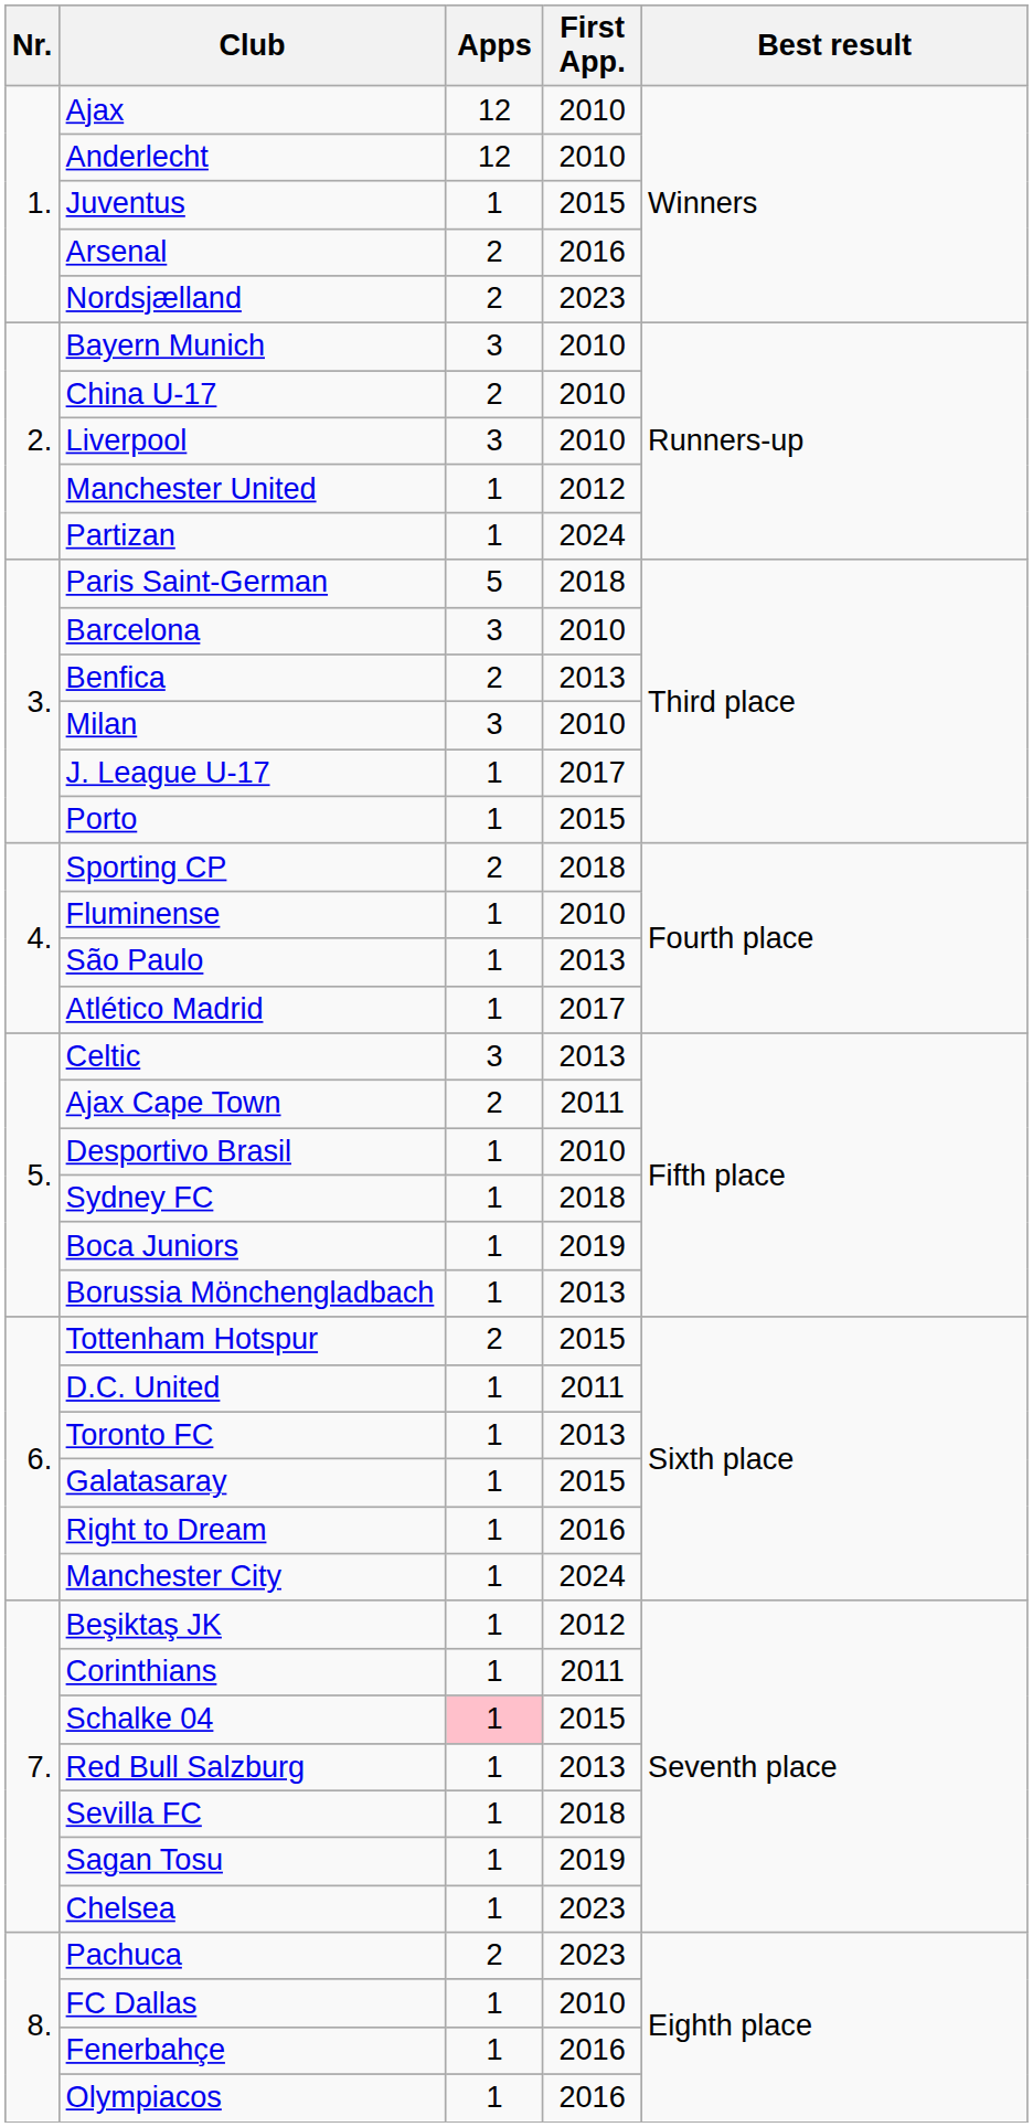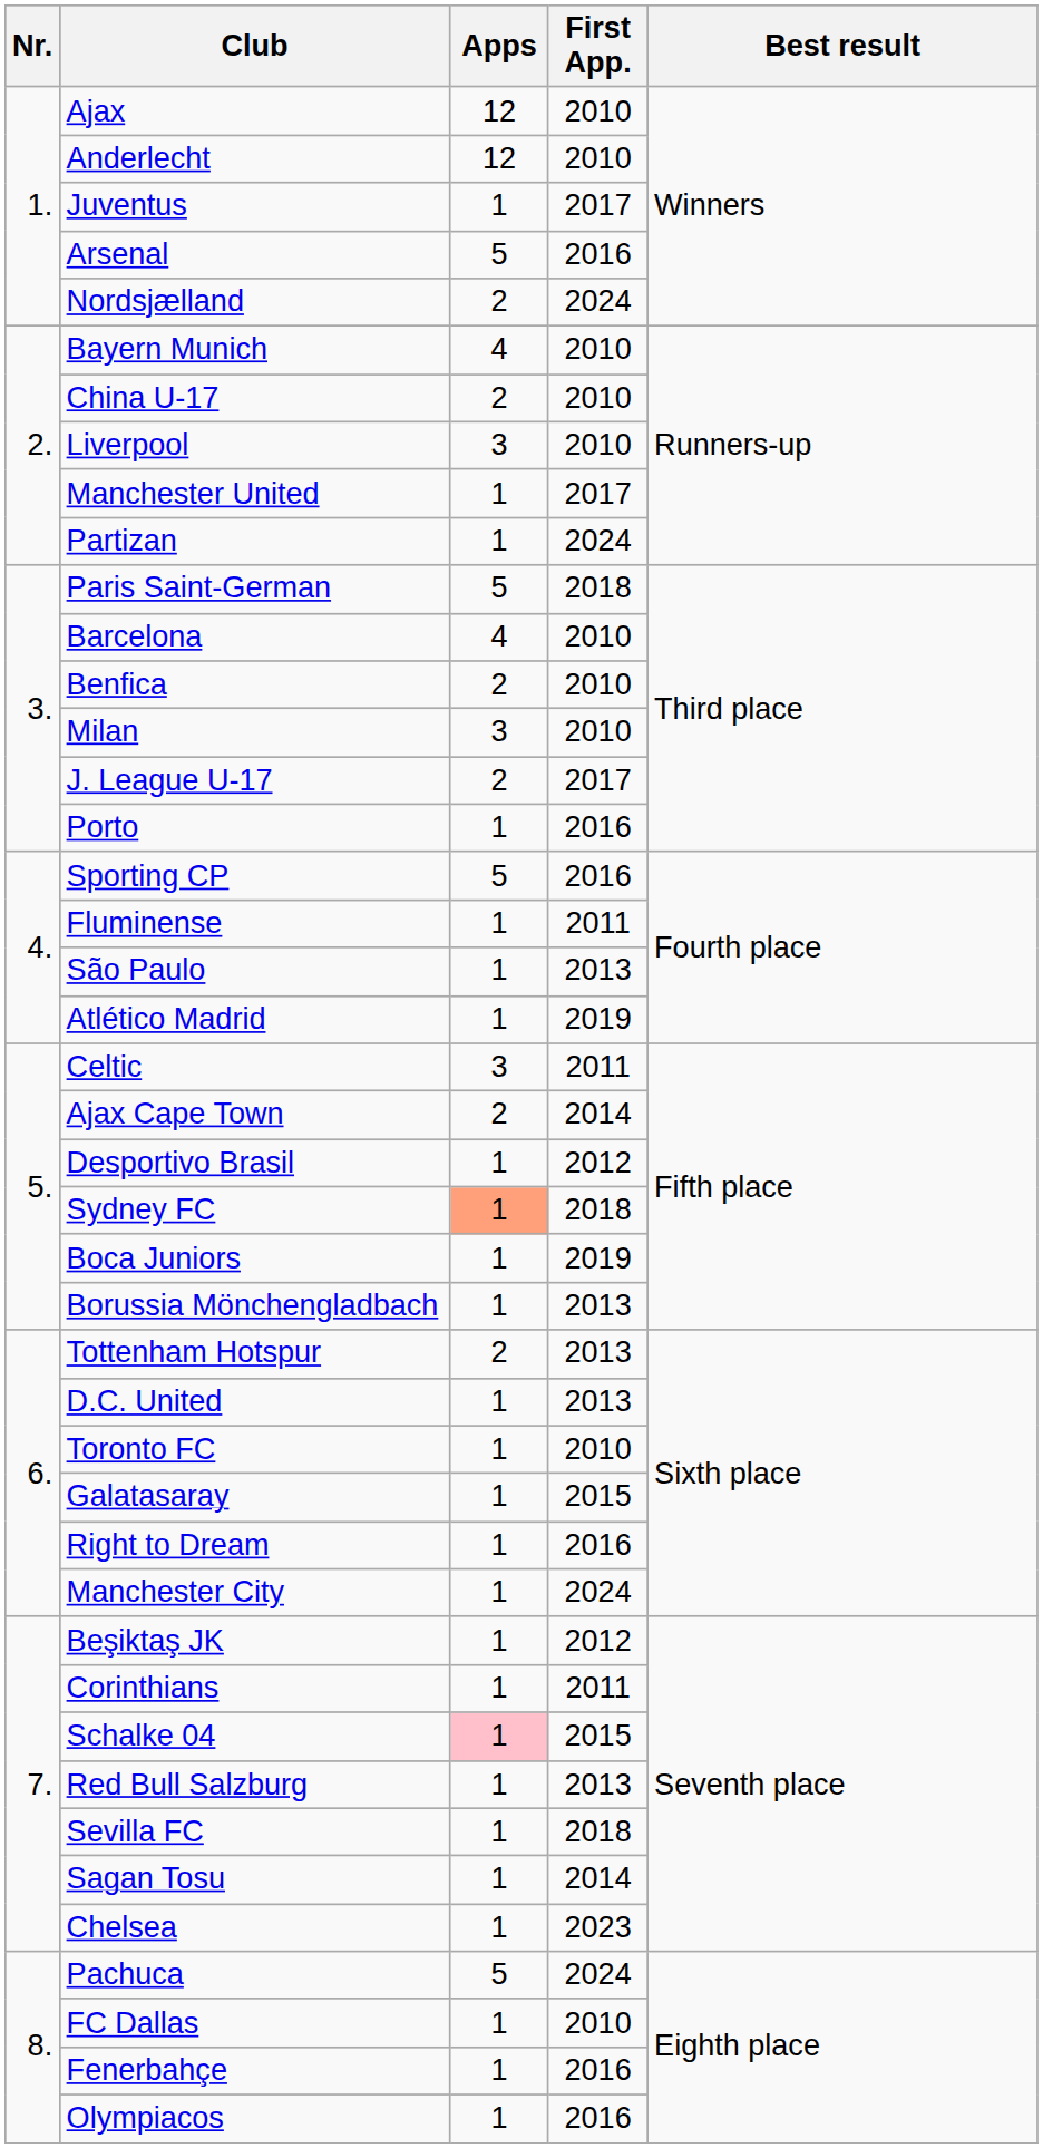Juventus | First App.: 2015 -> 2017
Arsenal | Apps: 2 -> 5
Nordsjælland | First App.: 2023 -> 2024
Bayern Munich | Apps: 3 -> 4
Manchester United | First App.: 2012 -> 2017
Barcelona | Apps: 3 -> 4
Benfica | First App.: 2013 -> 2010
J. League U-17 | Apps: 1 -> 2
Porto | First App.: 2015 -> 2016
Sporting CP | Apps: 2 -> 5
Sporting CP | First App.: 2018 -> 2016
Fluminense | First App.: 2010 -> 2011
Atlético Madrid | First App.: 2017 -> 2019
Celtic | First App.: 2013 -> 2011
Ajax Cape Town | First App.: 2011 -> 2014
Desportivo Brasil | First App.: 2010 -> 2012
Sydney FC | Apps: no background -> lightsalmon background
Tottenham Hotspur | First App.: 2015 -> 2013
D.C. United | First App.: 2011 -> 2013
Toronto FC | First App.: 2013 -> 2010
Sagan Tosu | First App.: 2019 -> 2014
Pachuca | Apps: 2 -> 5
Pachuca | First App.: 2023 -> 2024
